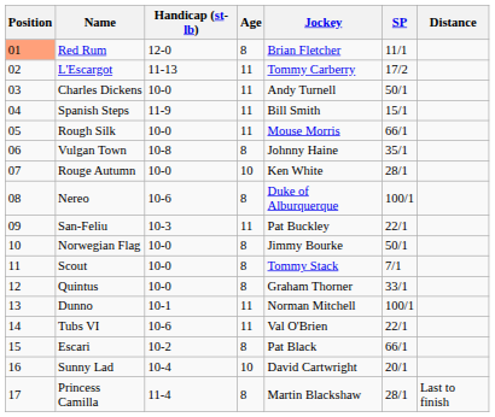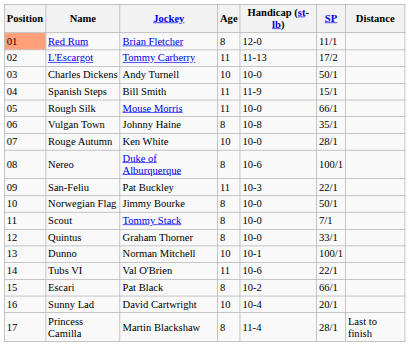columns swapped: Jockey <-> Handicap (st-lb)
Charles Dickens | Age: 11 -> 10
Dunno | Age: 11 -> 10
